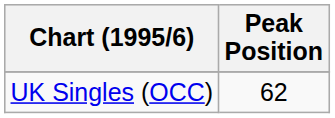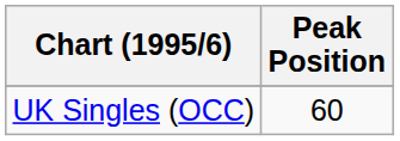UK Singles (OCC) | Peak Position: 62 -> 60
